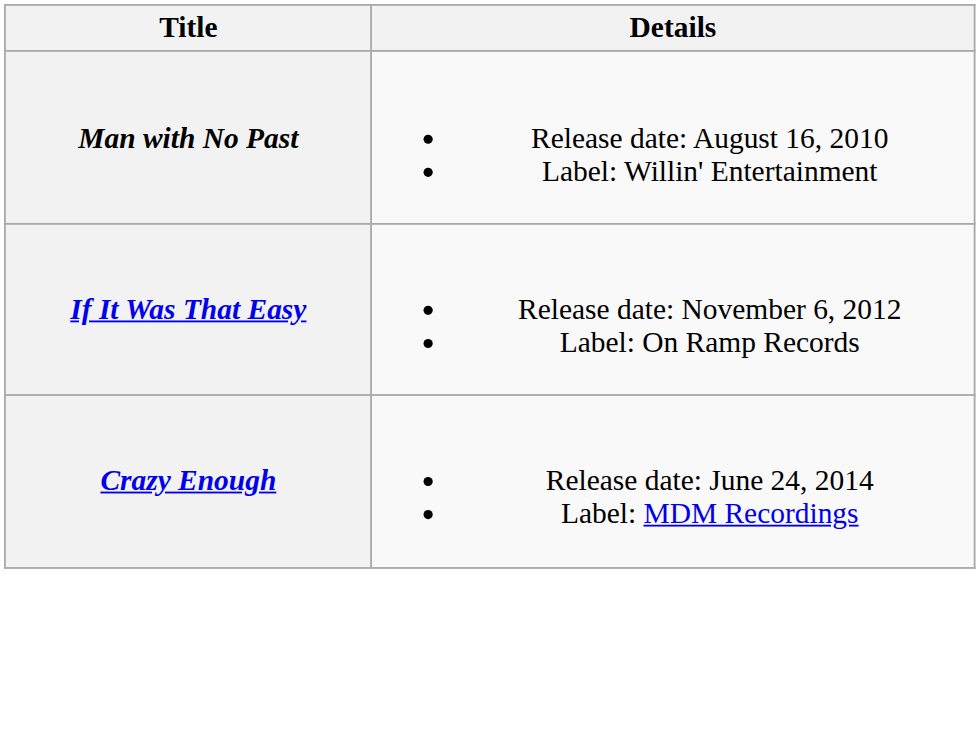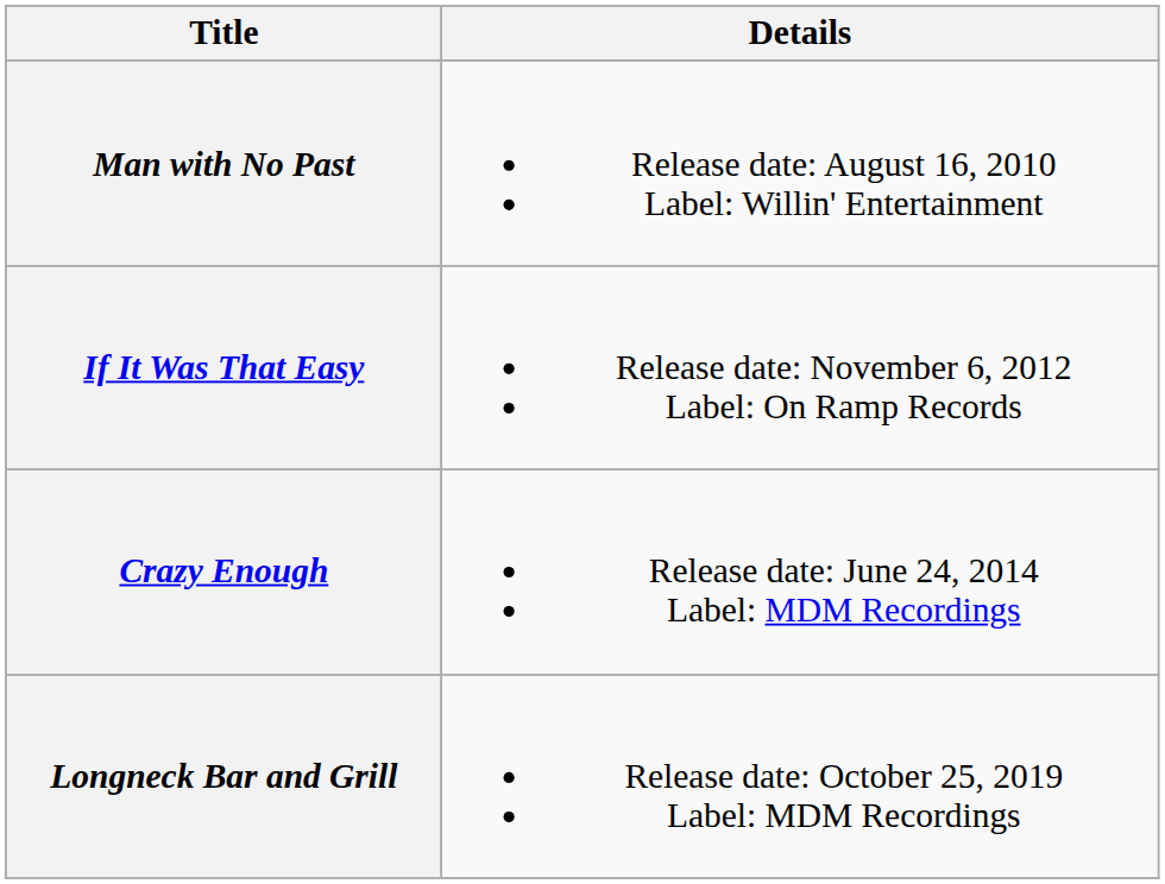+ row: Longneck Bar and Grill | Release date: October 25, 2019 Label: MDM Recordings
